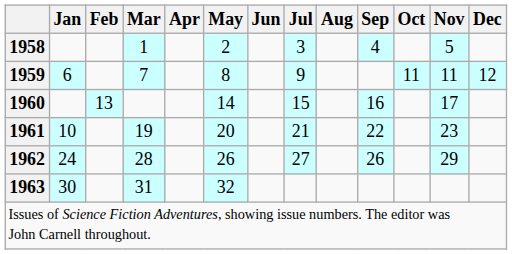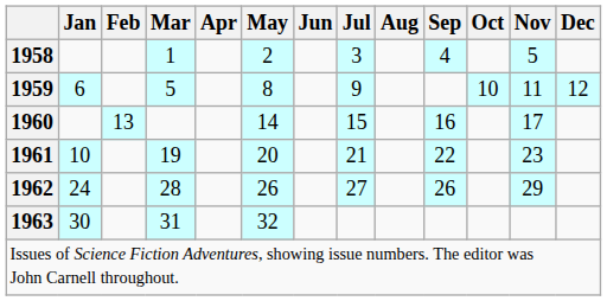1959 | Mar: 7 -> 5
1959 | Oct: 11 -> 10
